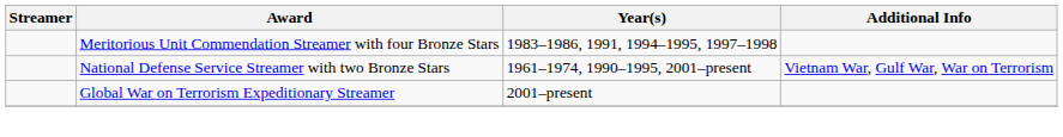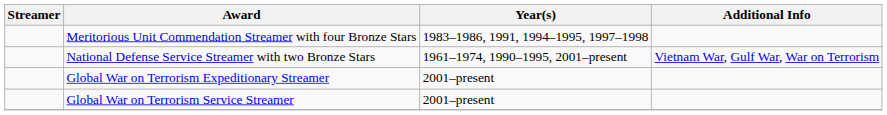+ row: Global War on Terrorism Service Streamer | 2001–present
